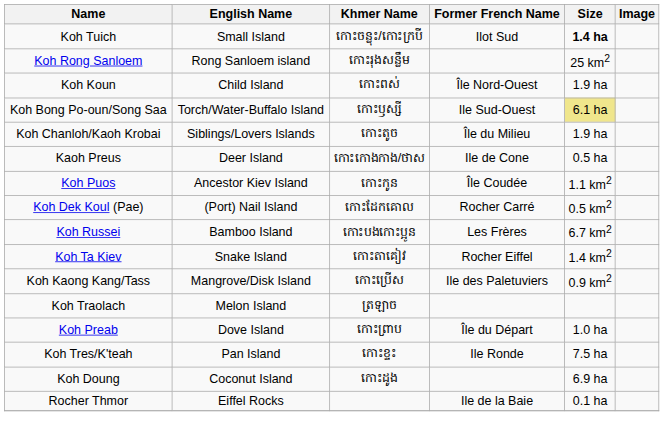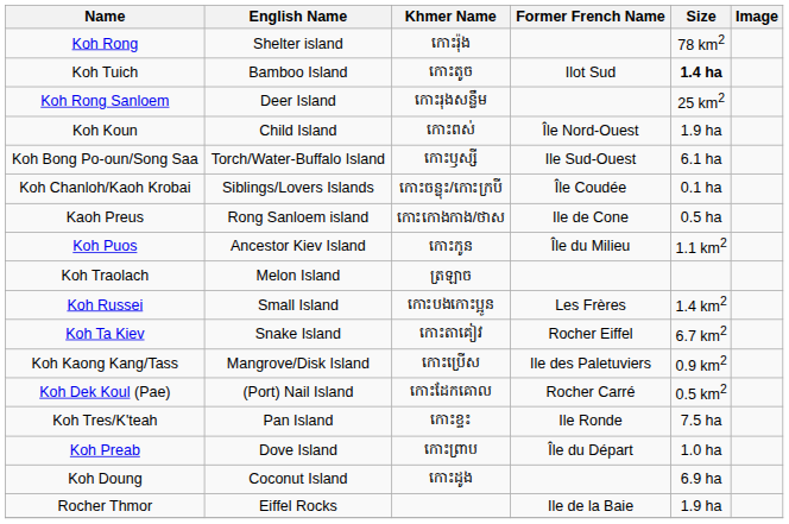+ row: Koh Rong | Shelter island | កោះរ៉ុង | 78 km2
Koh Tuich | English Name: Small Island -> Bamboo Island
Koh Tuich | Khmer Name: កោះចន្លុះ/កោះក្របី -> កោះតូច
Koh Rong Sanloem | English Name: Rong Sanloem island -> Deer Island
Koh Bong Po-oun/Song Saa | Size: khaki background -> no background
Koh Chanloh/Kaoh Krobai | Khmer Name: កោះតូច -> កោះចន្លុះ/កោះក្របី
Koh Chanloh/Kaoh Krobai | Former French Name: Île du Milieu -> Île Coudée
Koh Chanloh/Kaoh Krobai | Size: 1.9 ha -> 0.1 ha
Kaoh Preus | English Name: Deer Island -> Rong Sanloem island
Koh Puos | Former French Name: Île Coudée -> Île du Milieu
rows swapped: Koh Dek Koul (Pae) <-> Koh Traolach
Koh Russei | English Name: Bamboo Island -> Small Island
Koh Russei | Size: 6.7 km2 -> 1.4 km2
Koh Ta Kiev | Size: 1.4 km2 -> 6.7 km2
rows swapped: Koh Tres/K'teah <-> Koh Preab
Rocher Thmor | Size: 0.1 ha -> 1.9 ha
